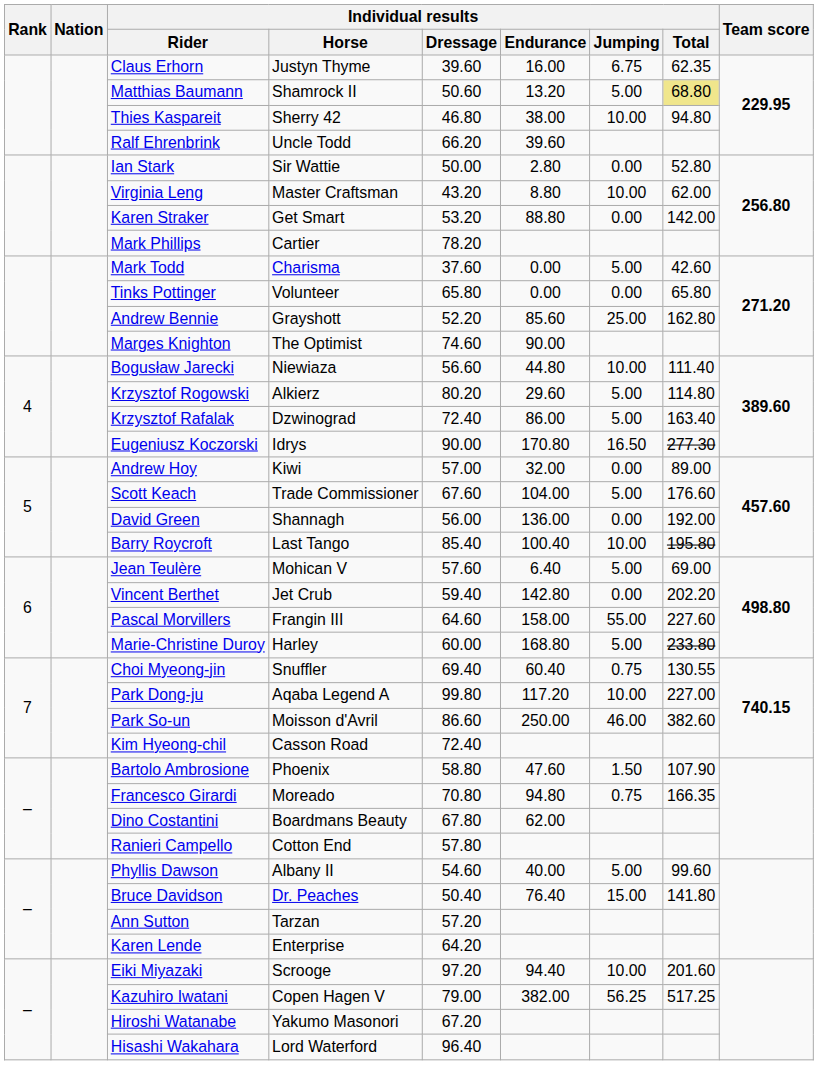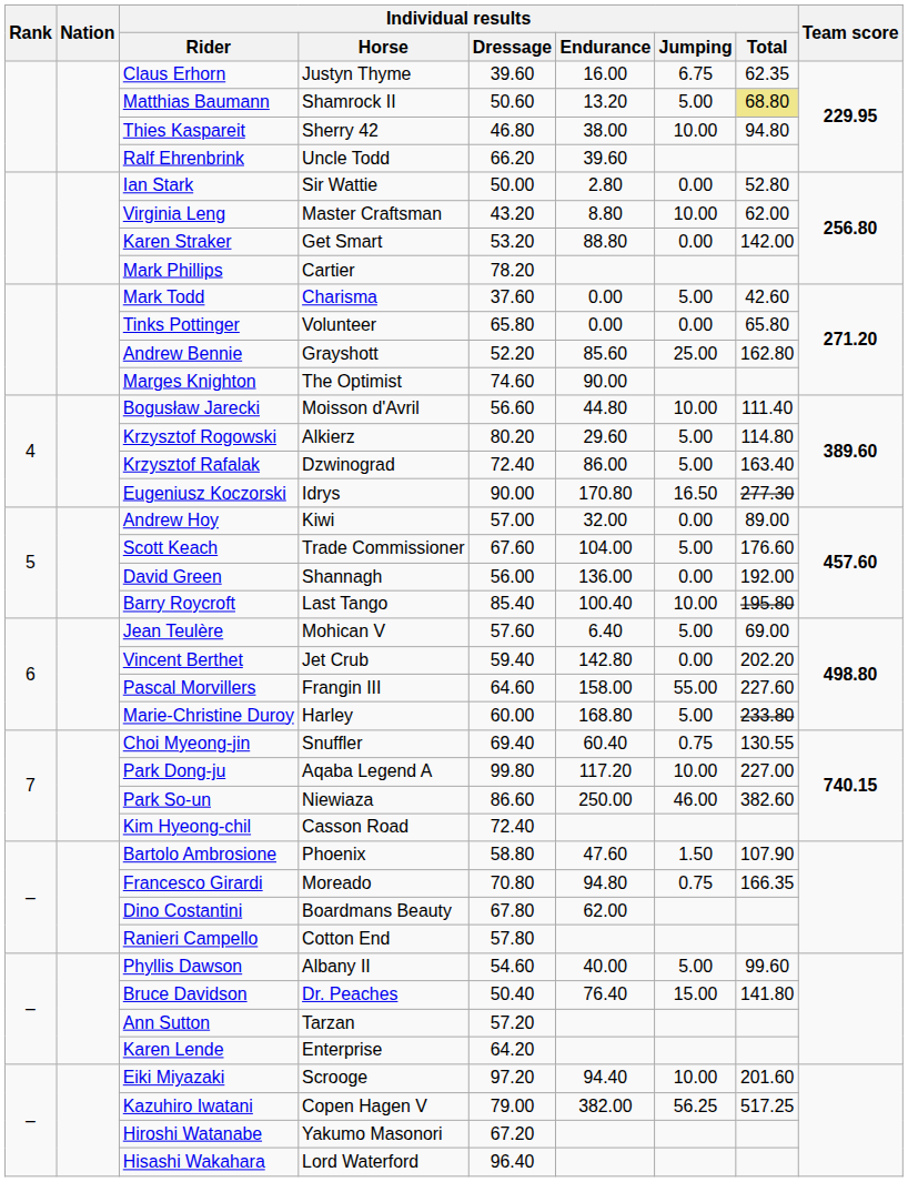Bogusław Jarecki | Individual results / Horse: Niewiaza -> Moisson d'Avril
Park So-un | Individual results / Horse: Moisson d'Avril -> Niewiaza
